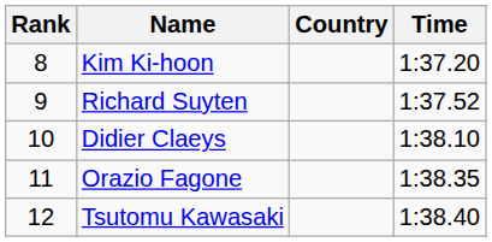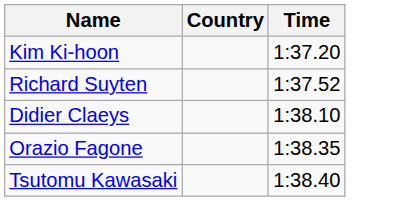- column: Rank | 8 | 9 | 10 | 11 | 12
